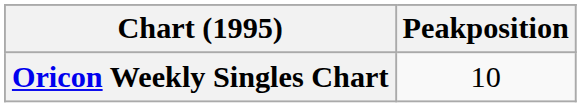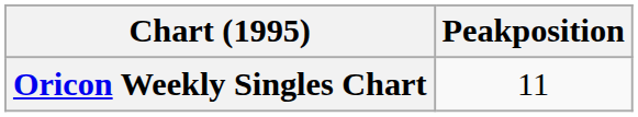Oricon Weekly Singles Chart | Peakposition: 10 -> 11
